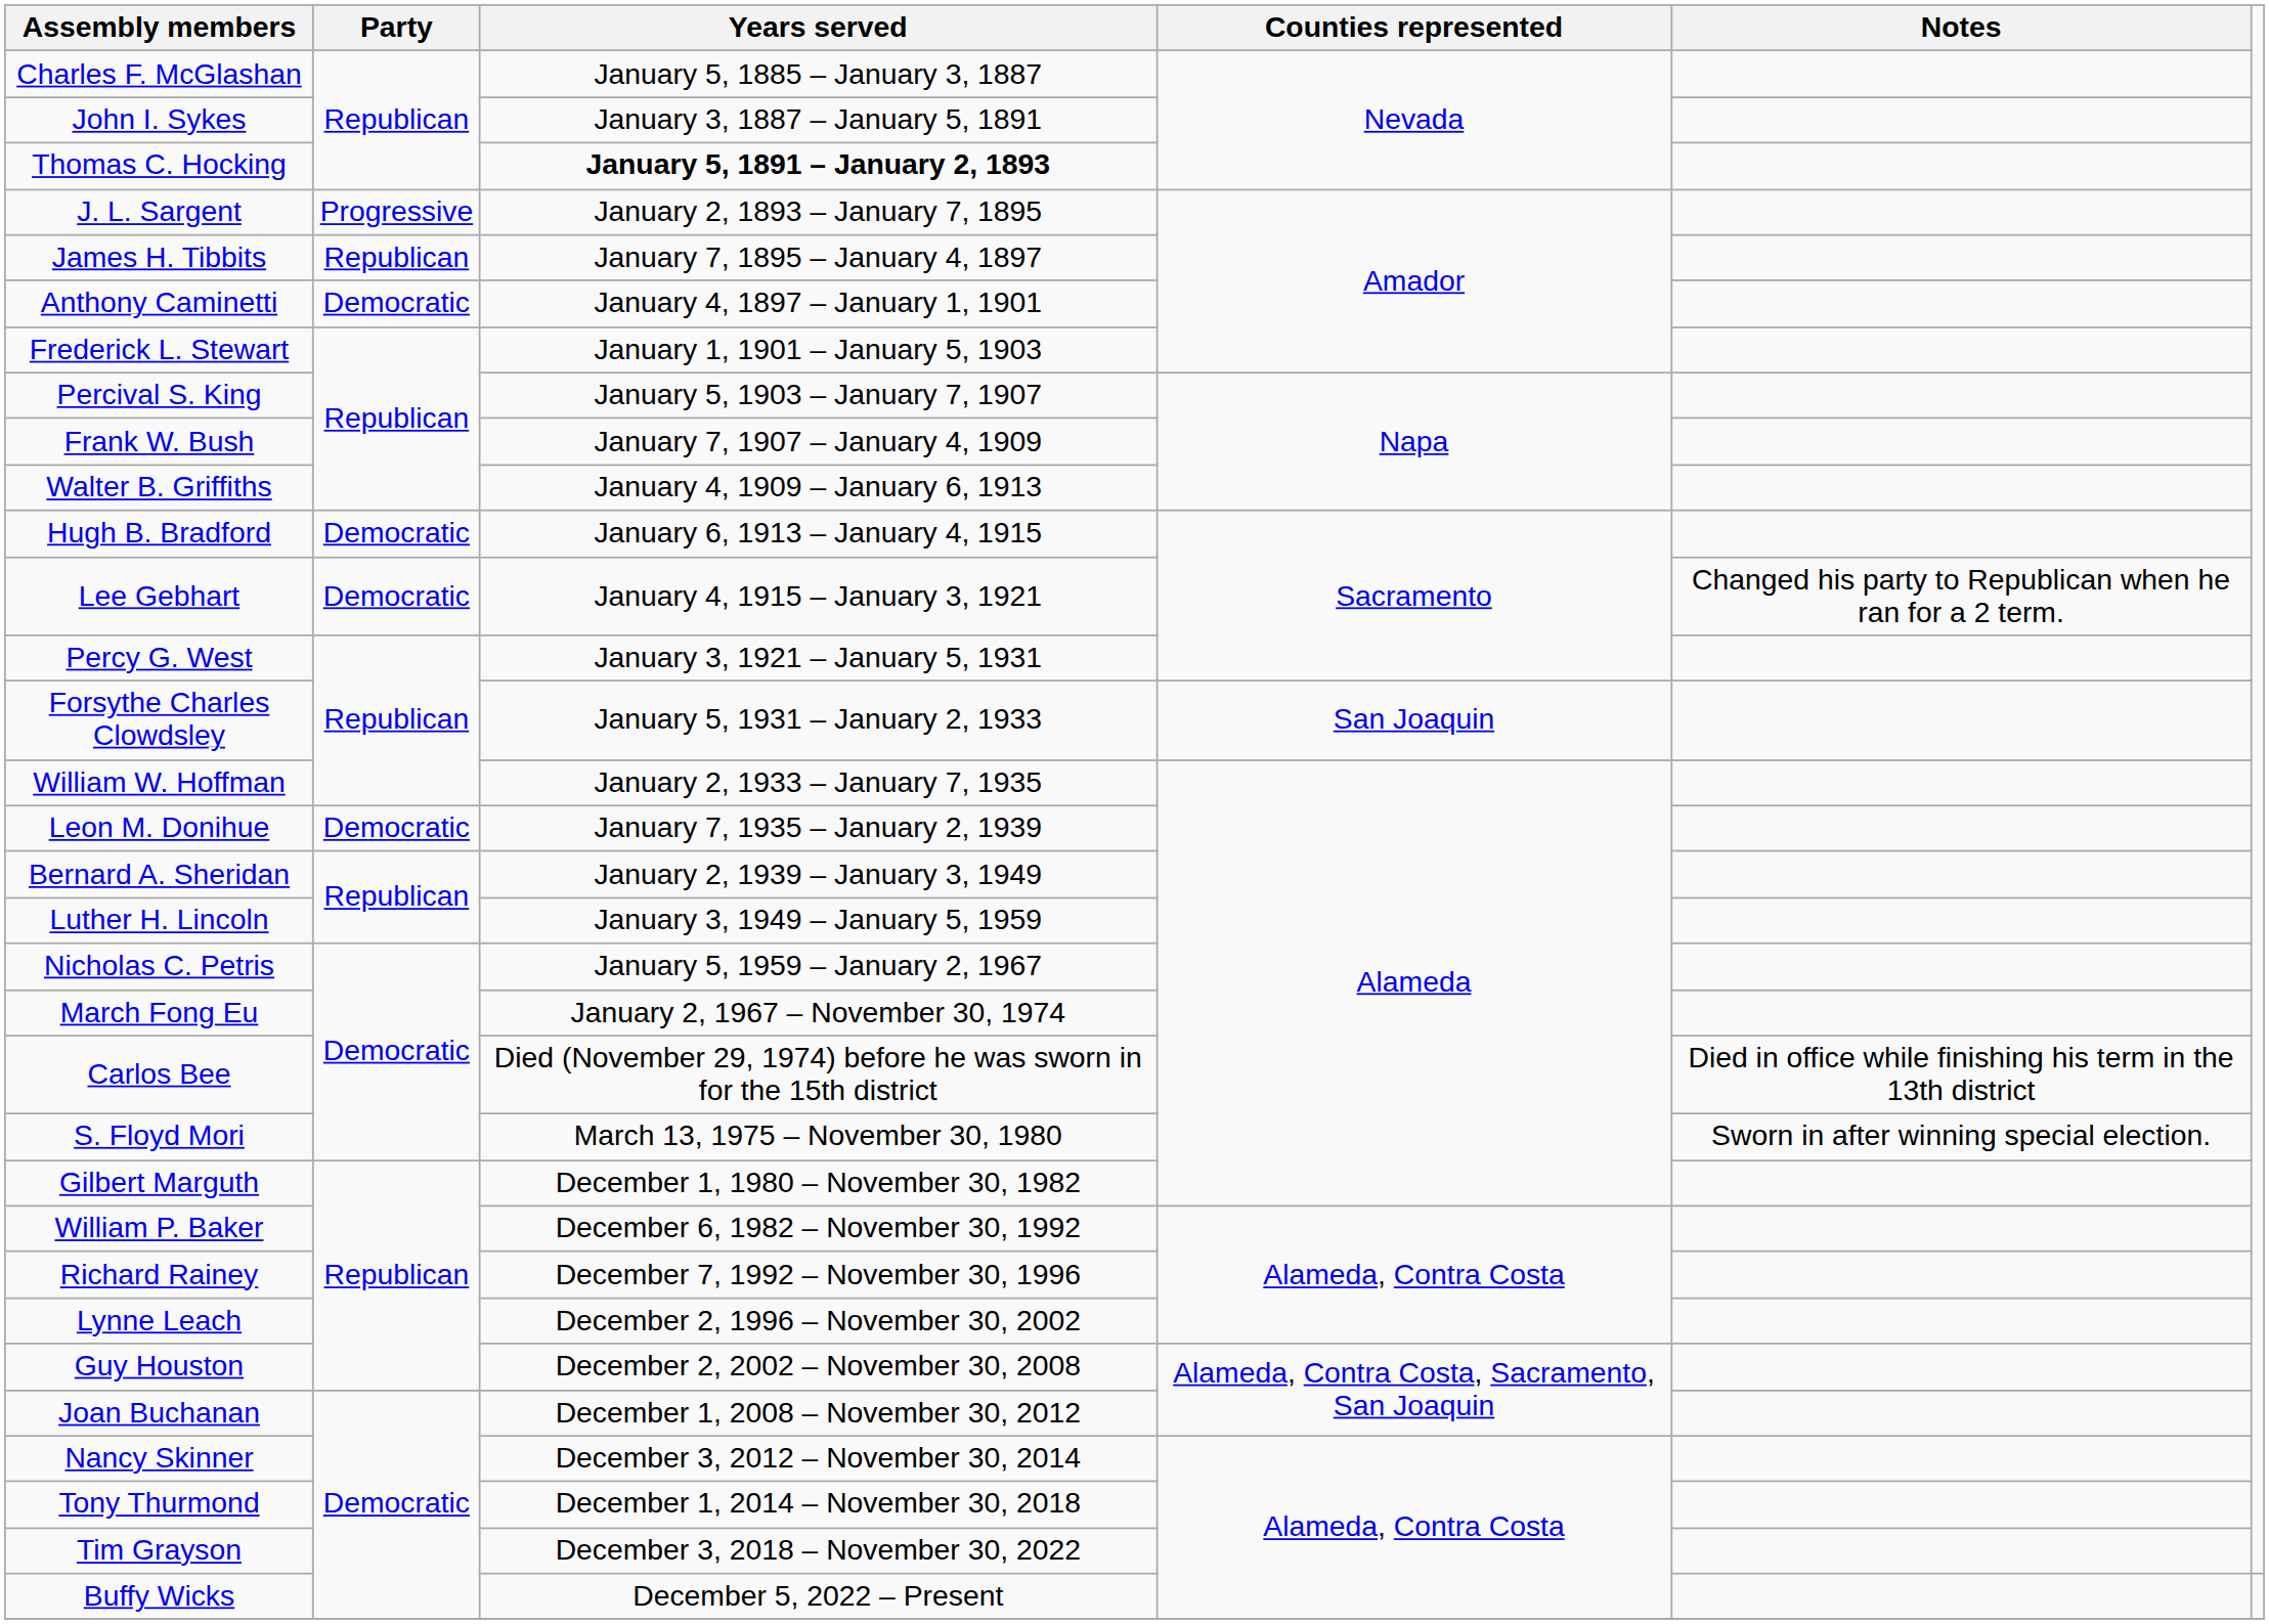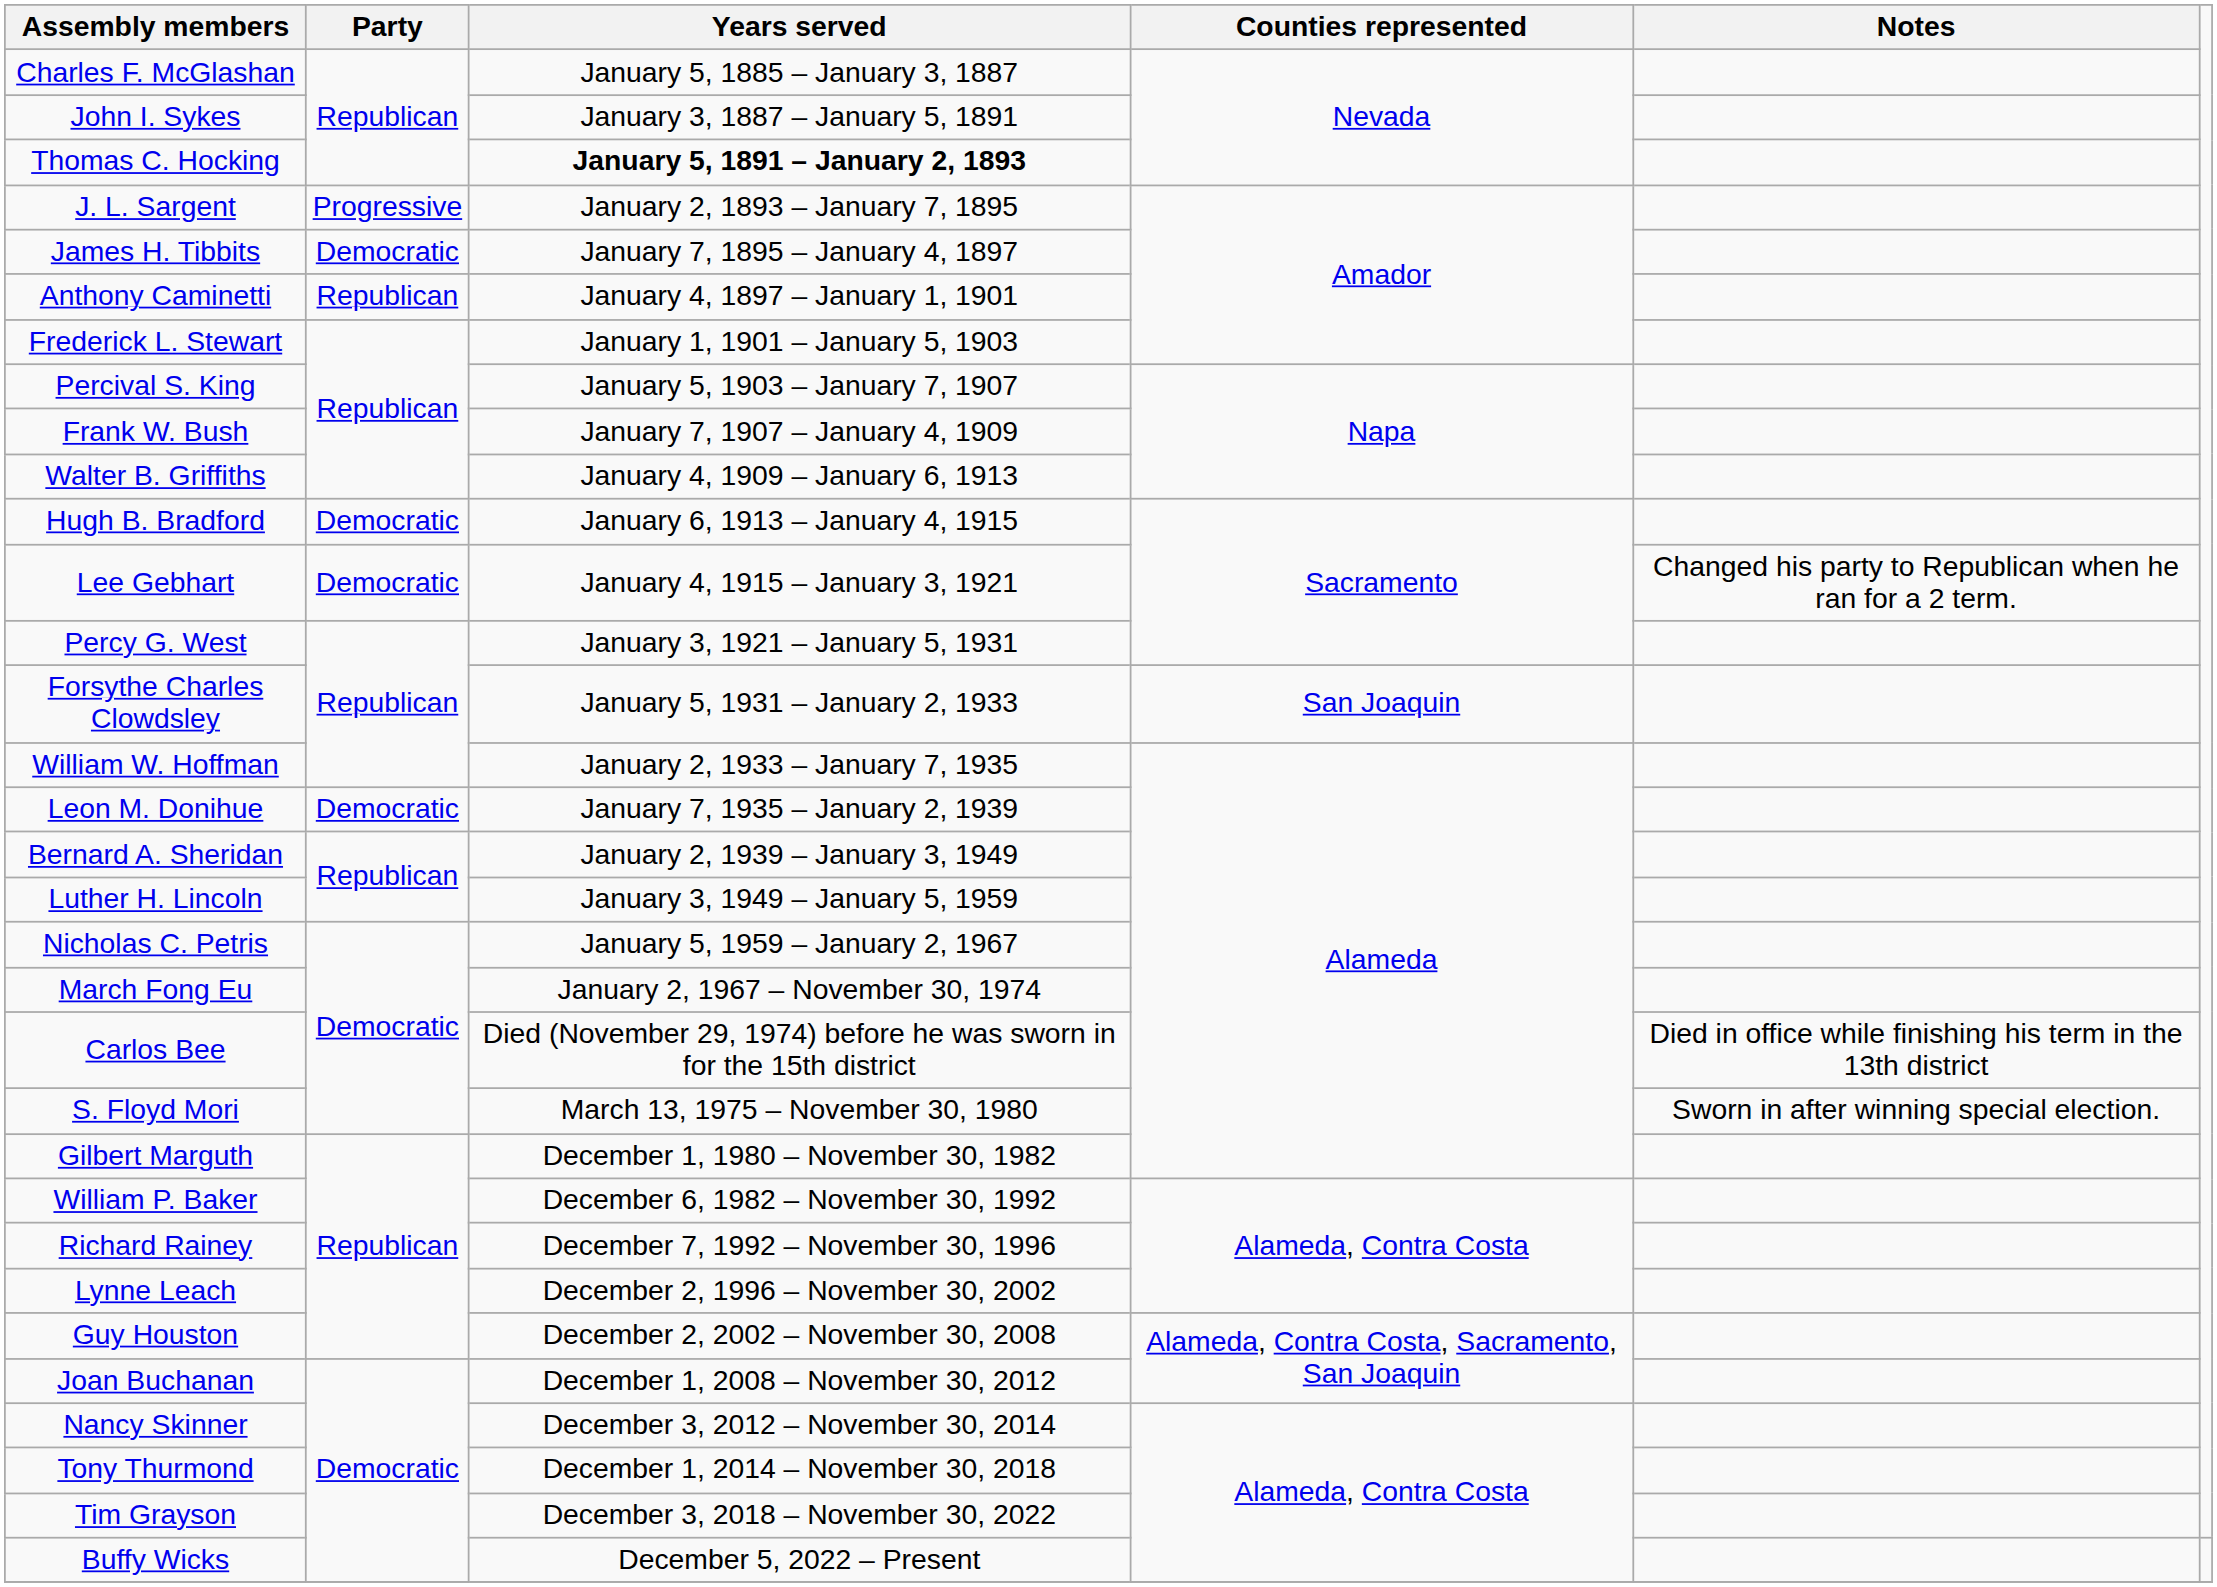James H. Tibbits | Party: Republican -> Democratic
Anthony Caminetti | Party: Democratic -> Republican
